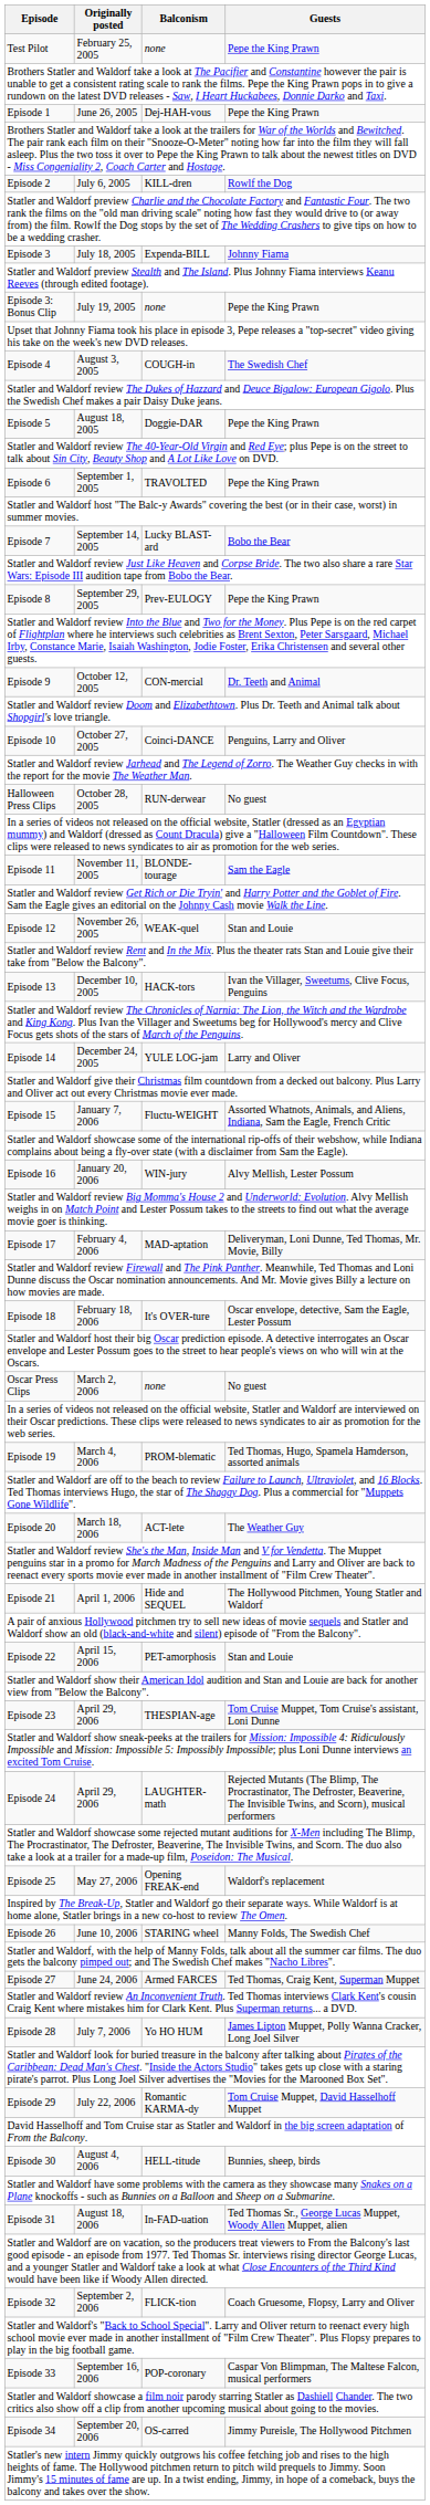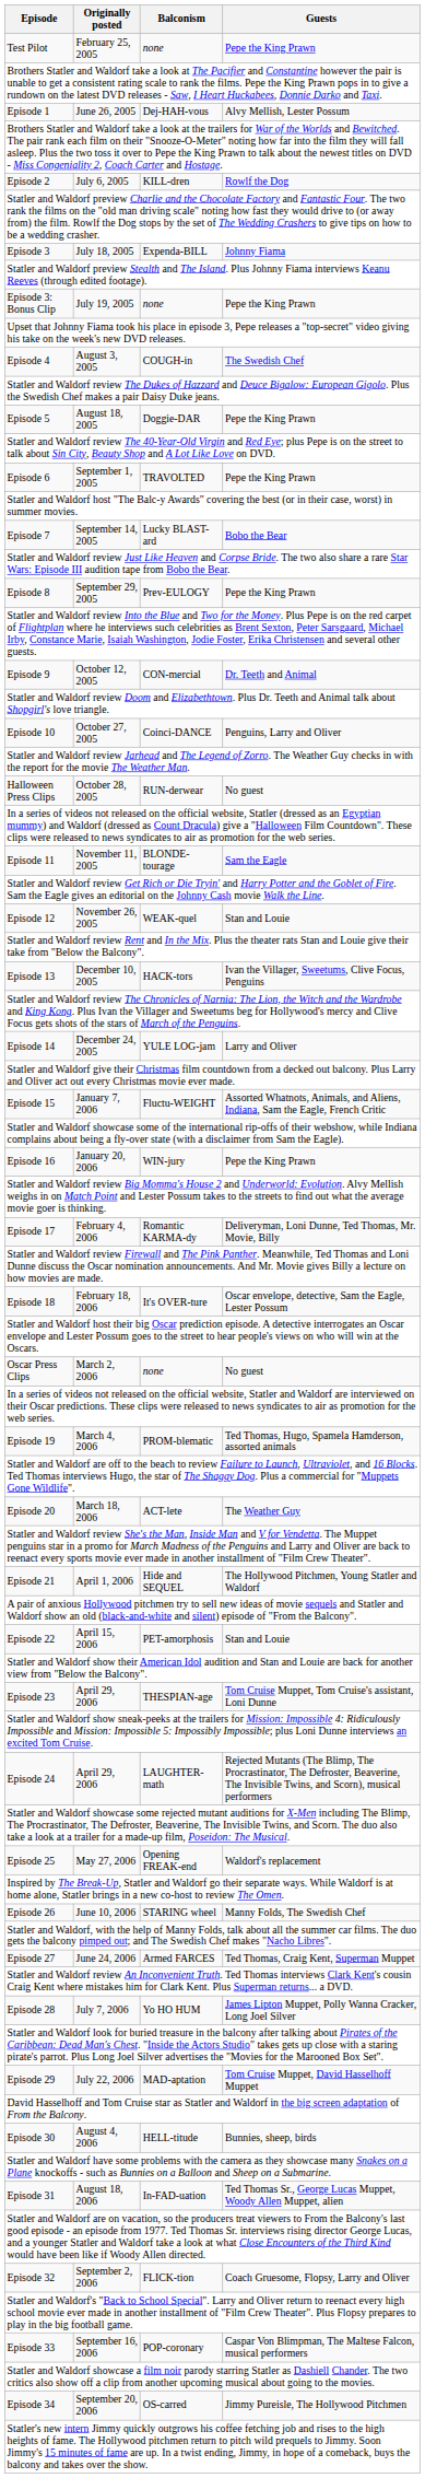Episode 1 | Guests: Pepe the King Prawn -> Alvy Mellish, Lester Possum
Episode 16 | Guests: Alvy Mellish, Lester Possum -> Pepe the King Prawn
Episode 17 | Balconism: MAD-aptation -> Romantic KARMA-dy
Episode 29 | Balconism: Romantic KARMA-dy -> MAD-aptation
